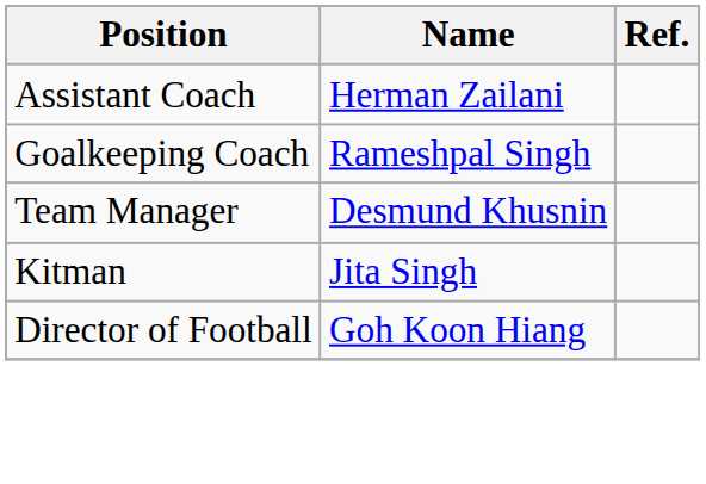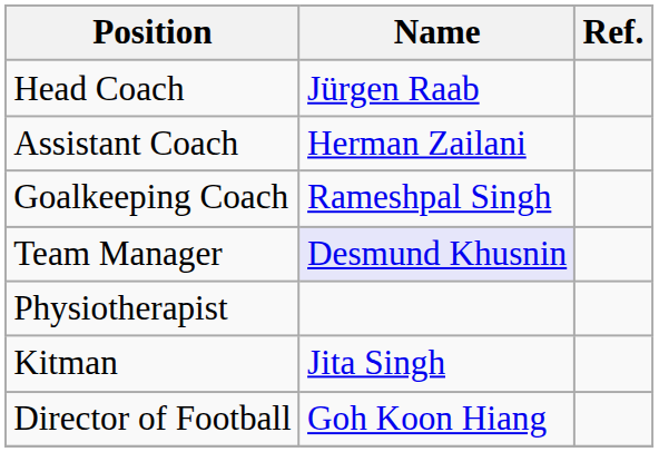+ row: Head Coach | Jürgen Raab
Team Manager | Name: no background -> lavender background
+ row: Physiotherapist
